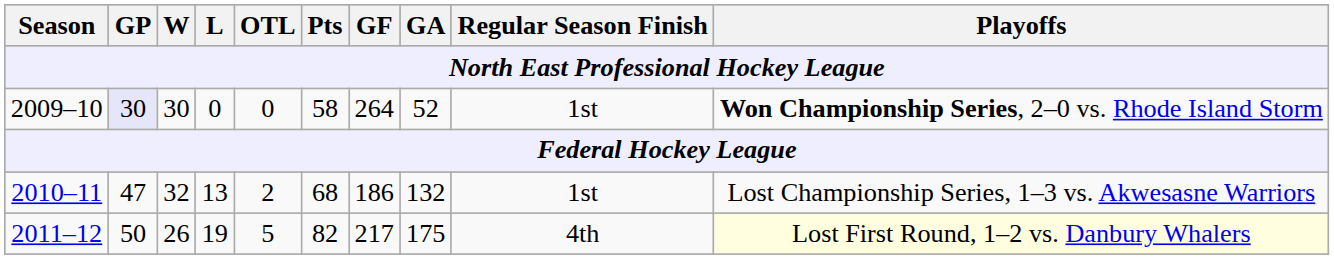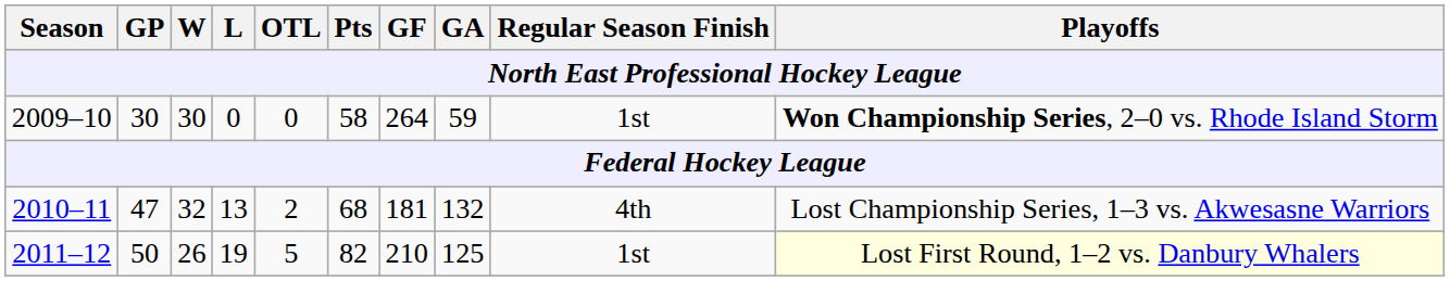2009–10 | GP: lavender background -> no background
2009–10 | GA: 52 -> 59
2010–11 | GF: 186 -> 181
2010–11 | Regular Season Finish: 1st -> 4th
2011–12 | GF: 217 -> 210
2011–12 | GA: 175 -> 125
2011–12 | Regular Season Finish: 4th -> 1st
